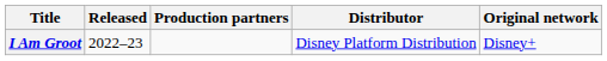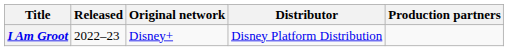columns swapped: Production partners <-> Original network
